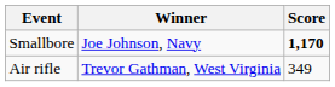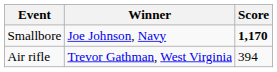Air rifle | Score: 349 -> 394
